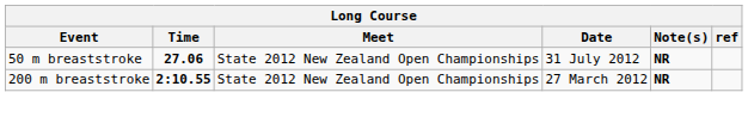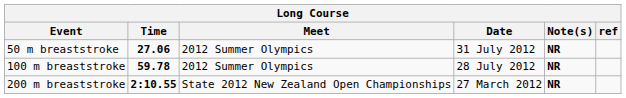50 m breaststroke | Meet: State 2012 New Zealand Open Championships -> 2012 Summer Olympics
+ row: 100 m breaststroke | 59.78 | 2012 Summer Olympics | 28 July 2012 | NR
